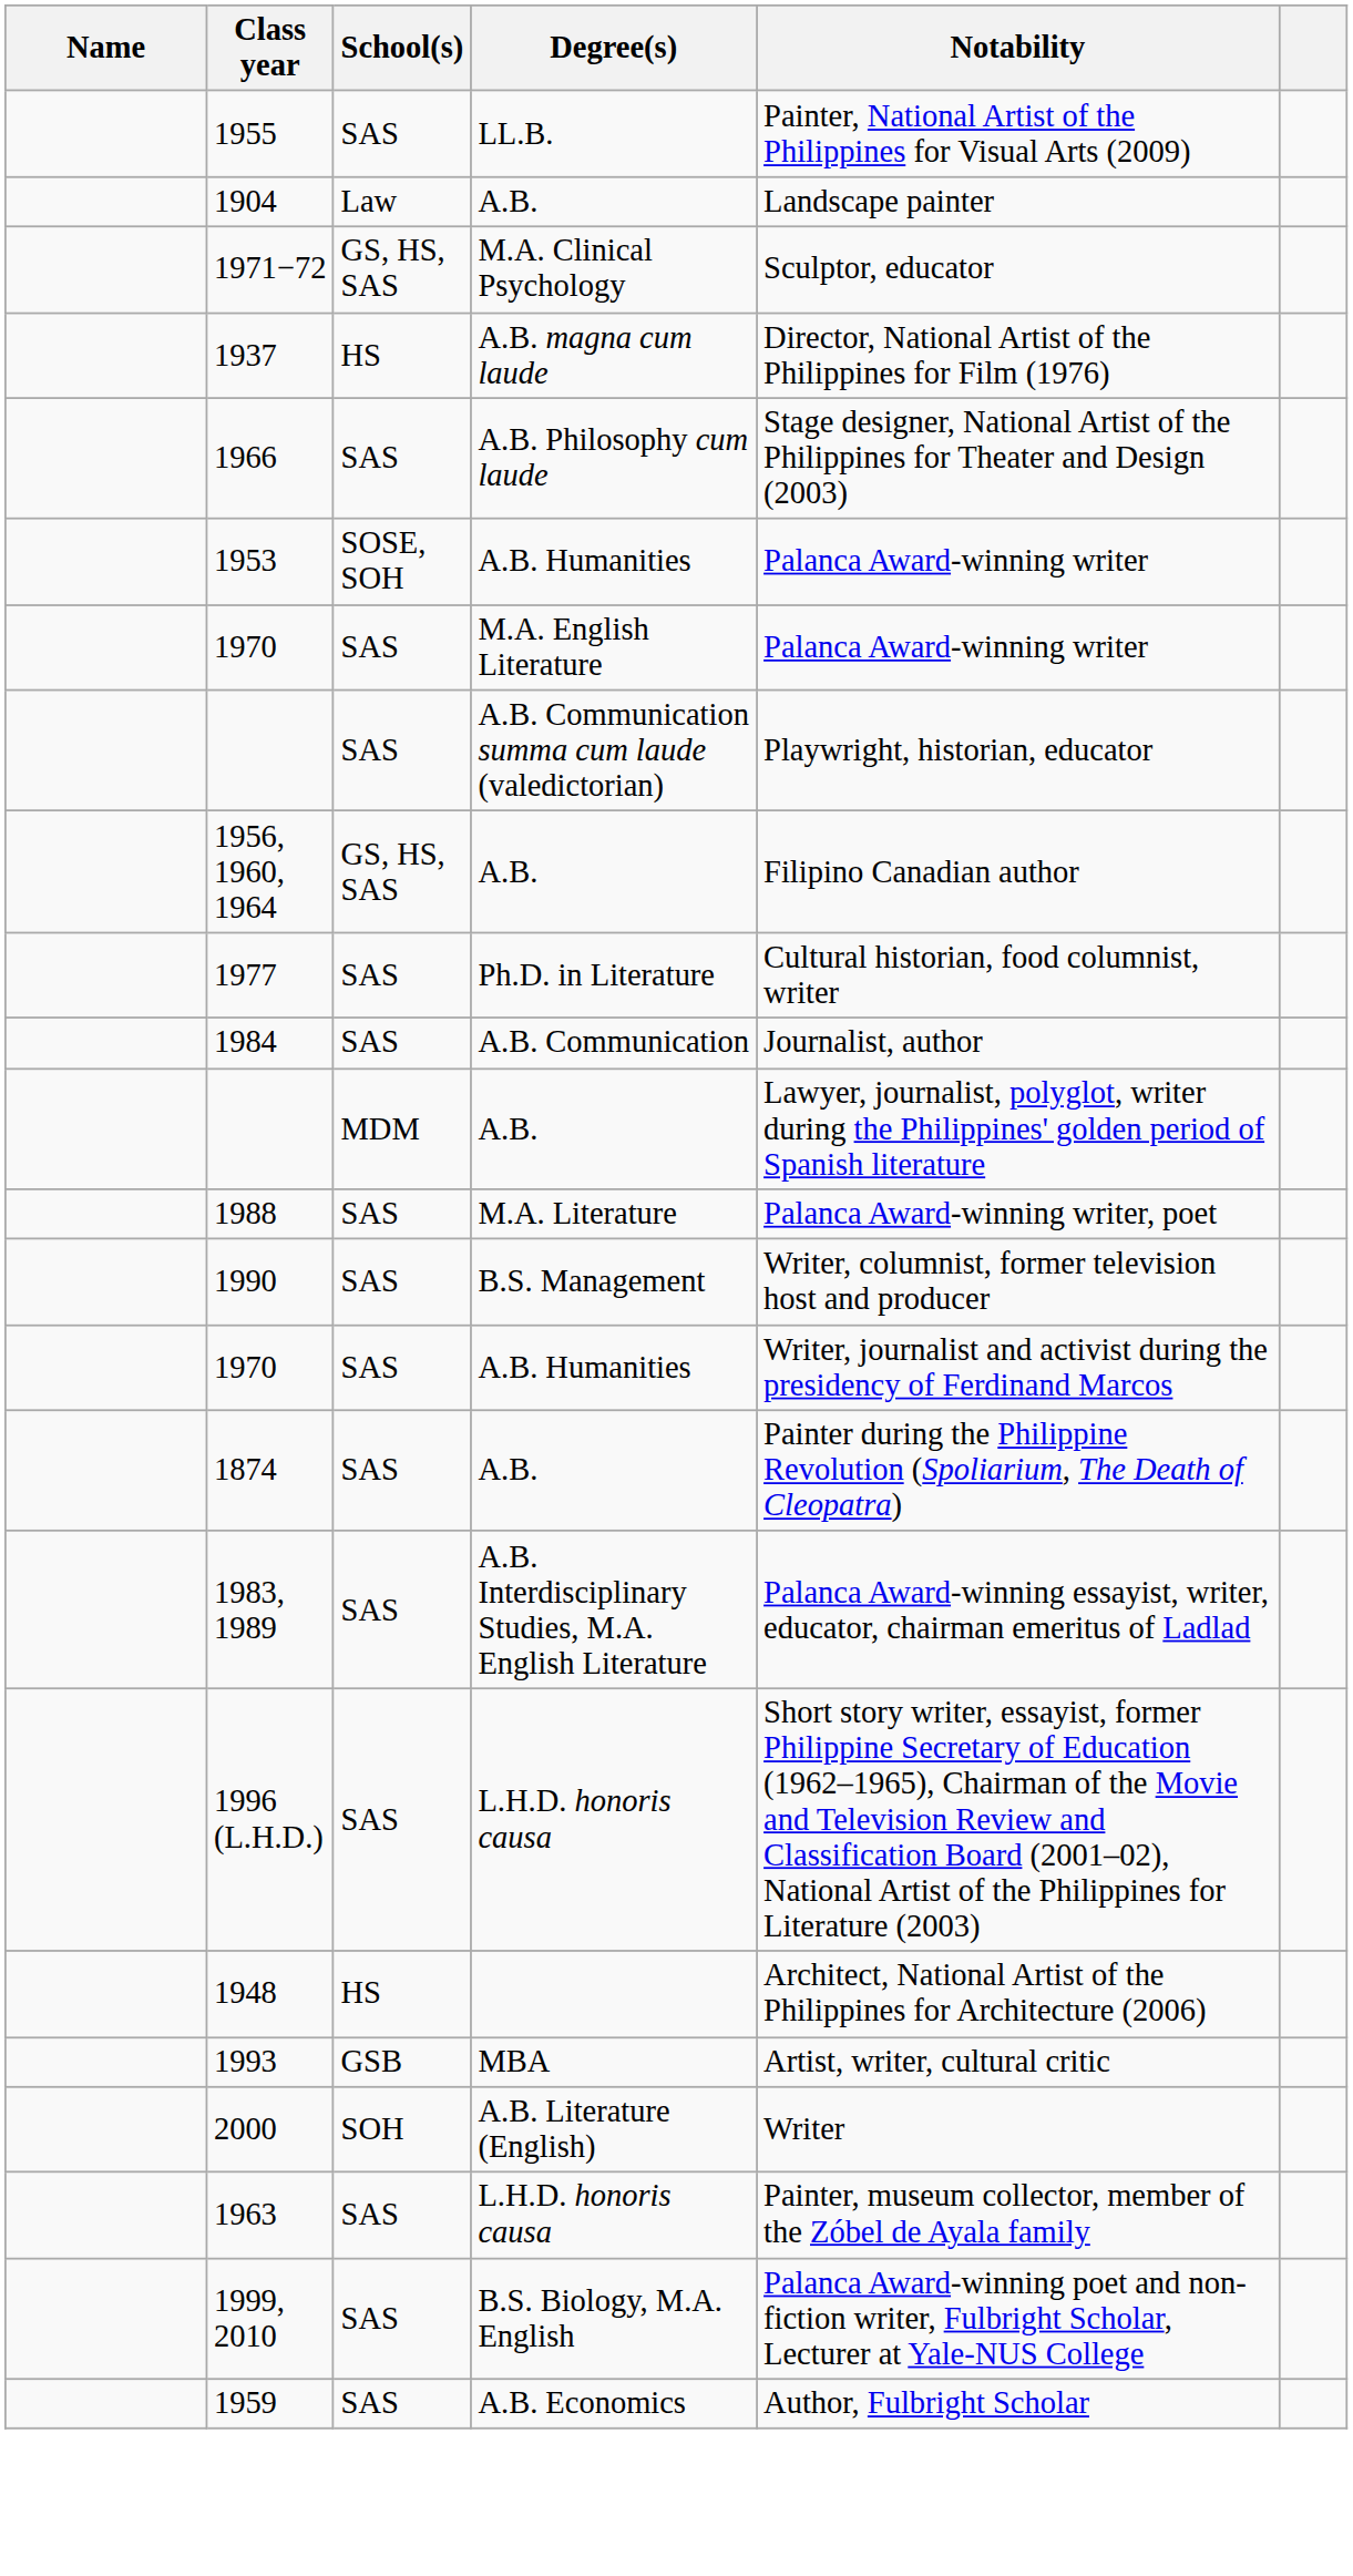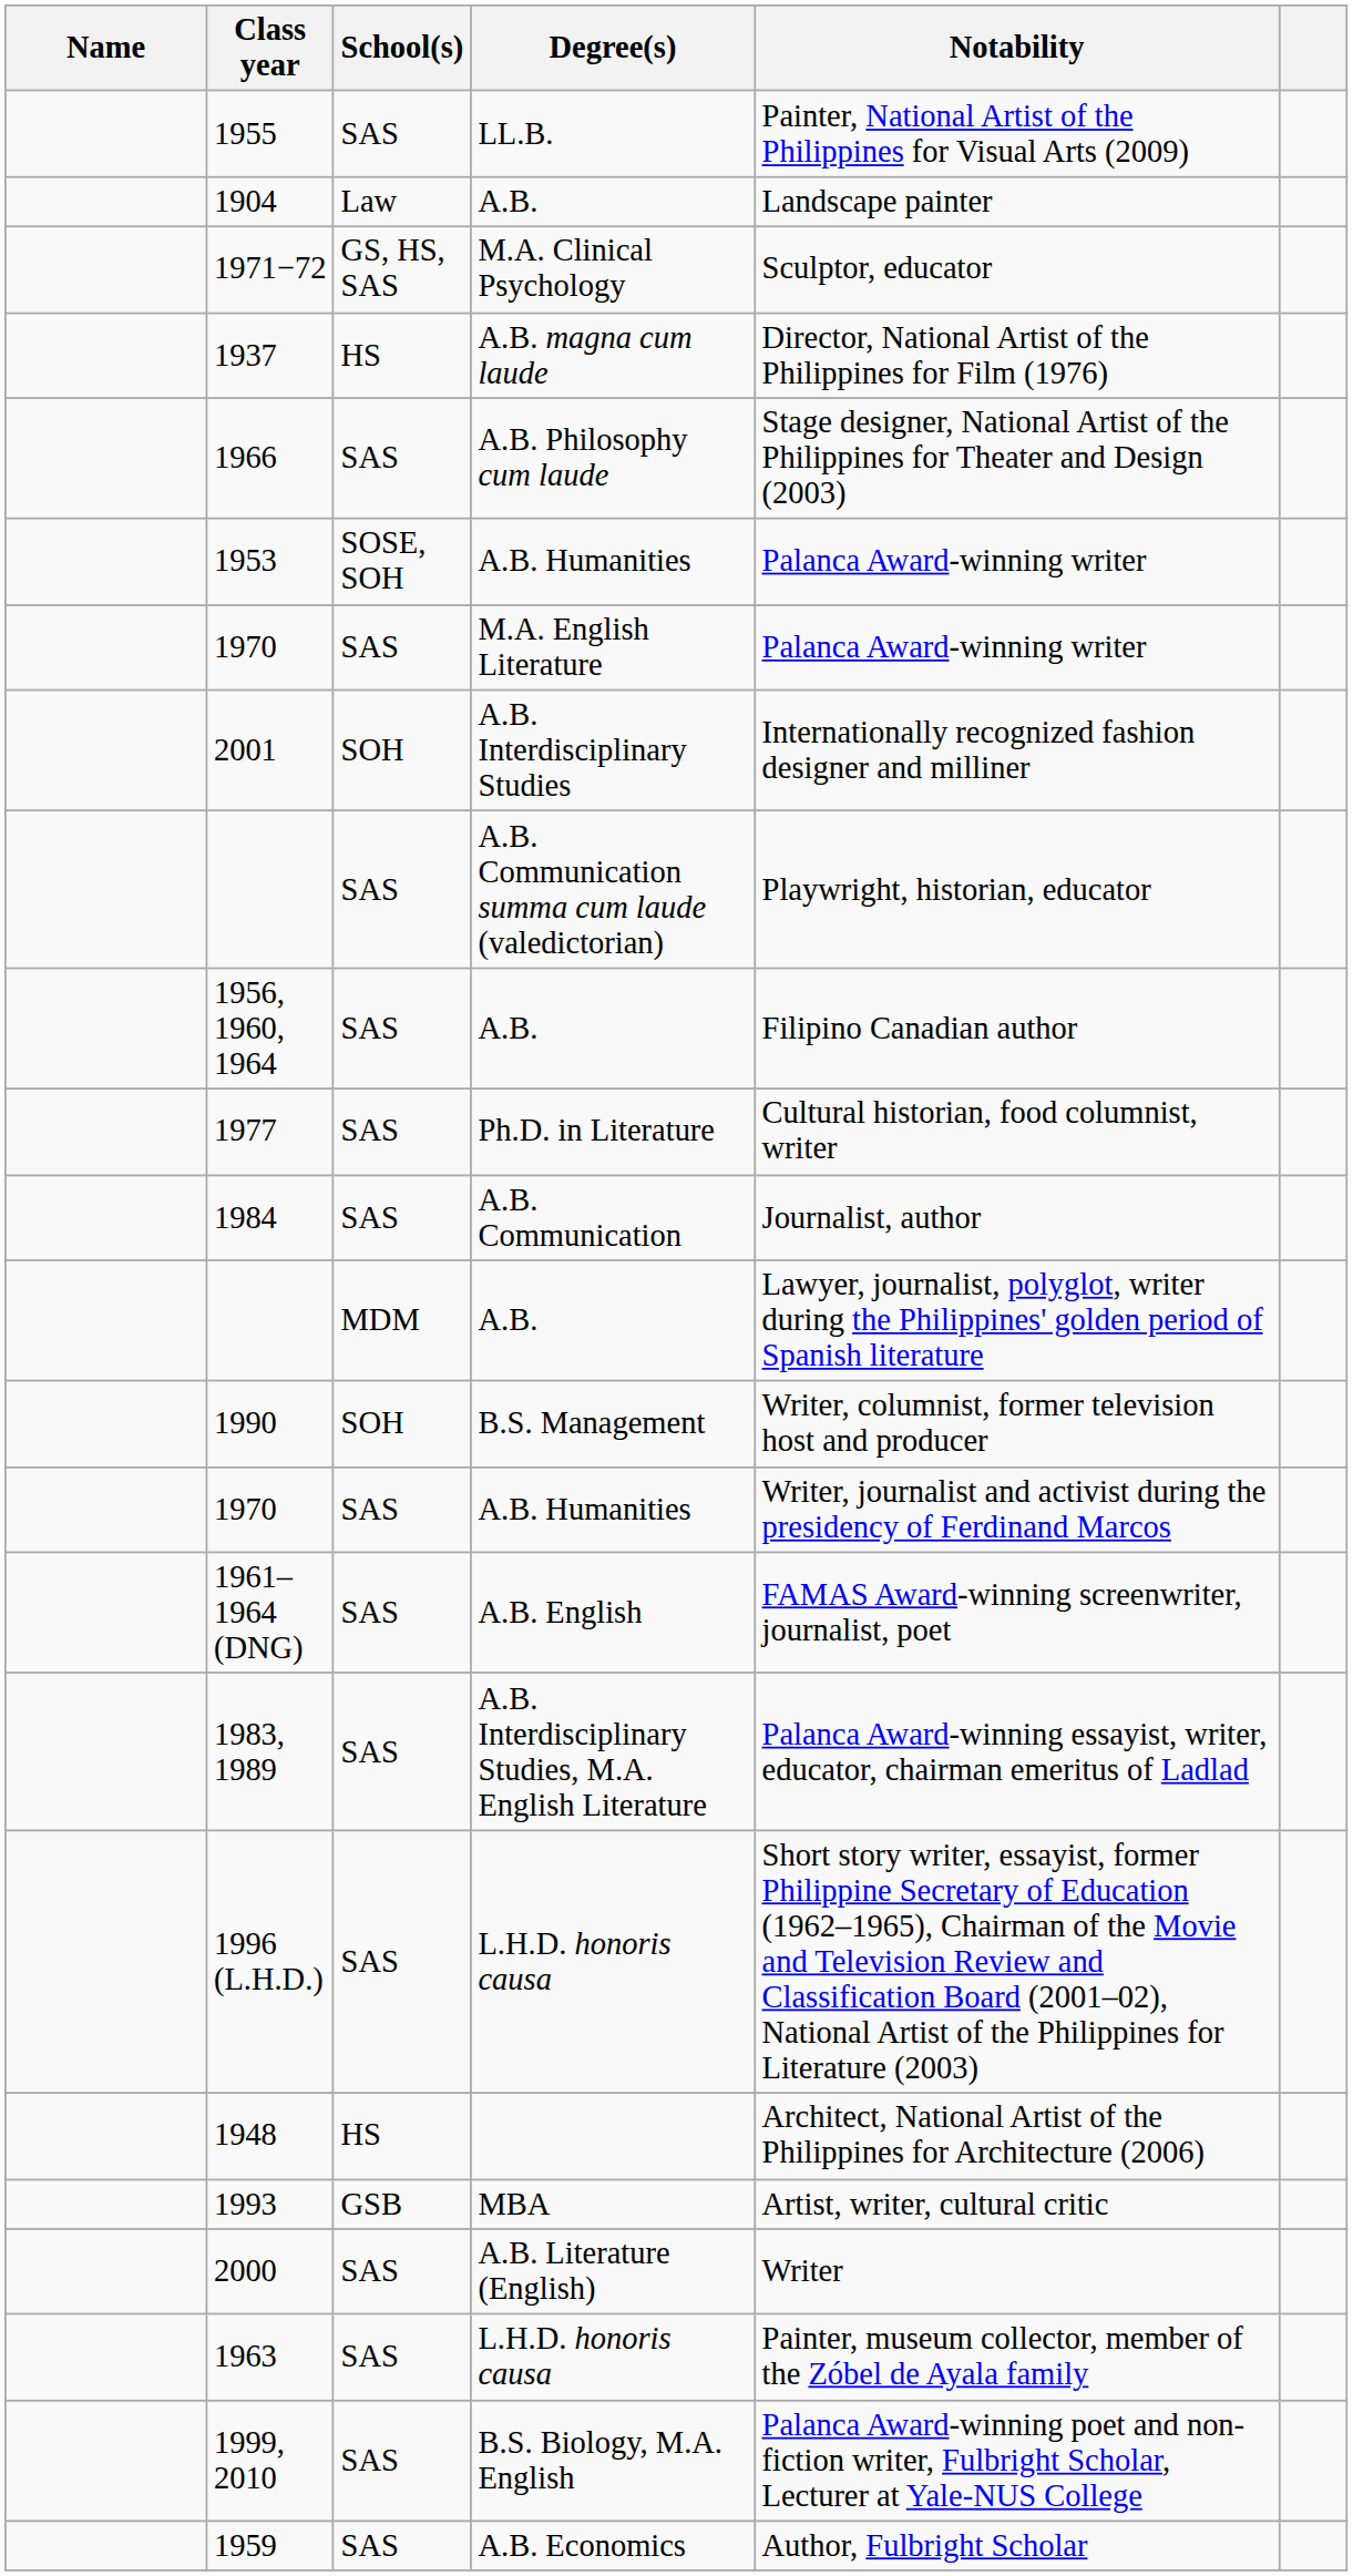+ row: 2001 | SOH | A.B. Interdisciplinary Studies | Internationally recognized fashion designer and milliner
1956, 1960, 1964 | School(s): GS, HS, SAS -> SAS
- row: 1988 | SAS | M.A. Literature | Palanca Award-winning writer, poet
1990 | School(s): SAS -> SOH
+ row: 1961–1964 (DNG) | SAS | A.B. English | FAMAS Award-winning screenwriter, journalist, poet
- row: 1874 | SAS | A.B. | Painter during the Philippine Revolution (Spoliarium, The Death of Cleopatra)
2000 | School(s): SOH -> SAS
